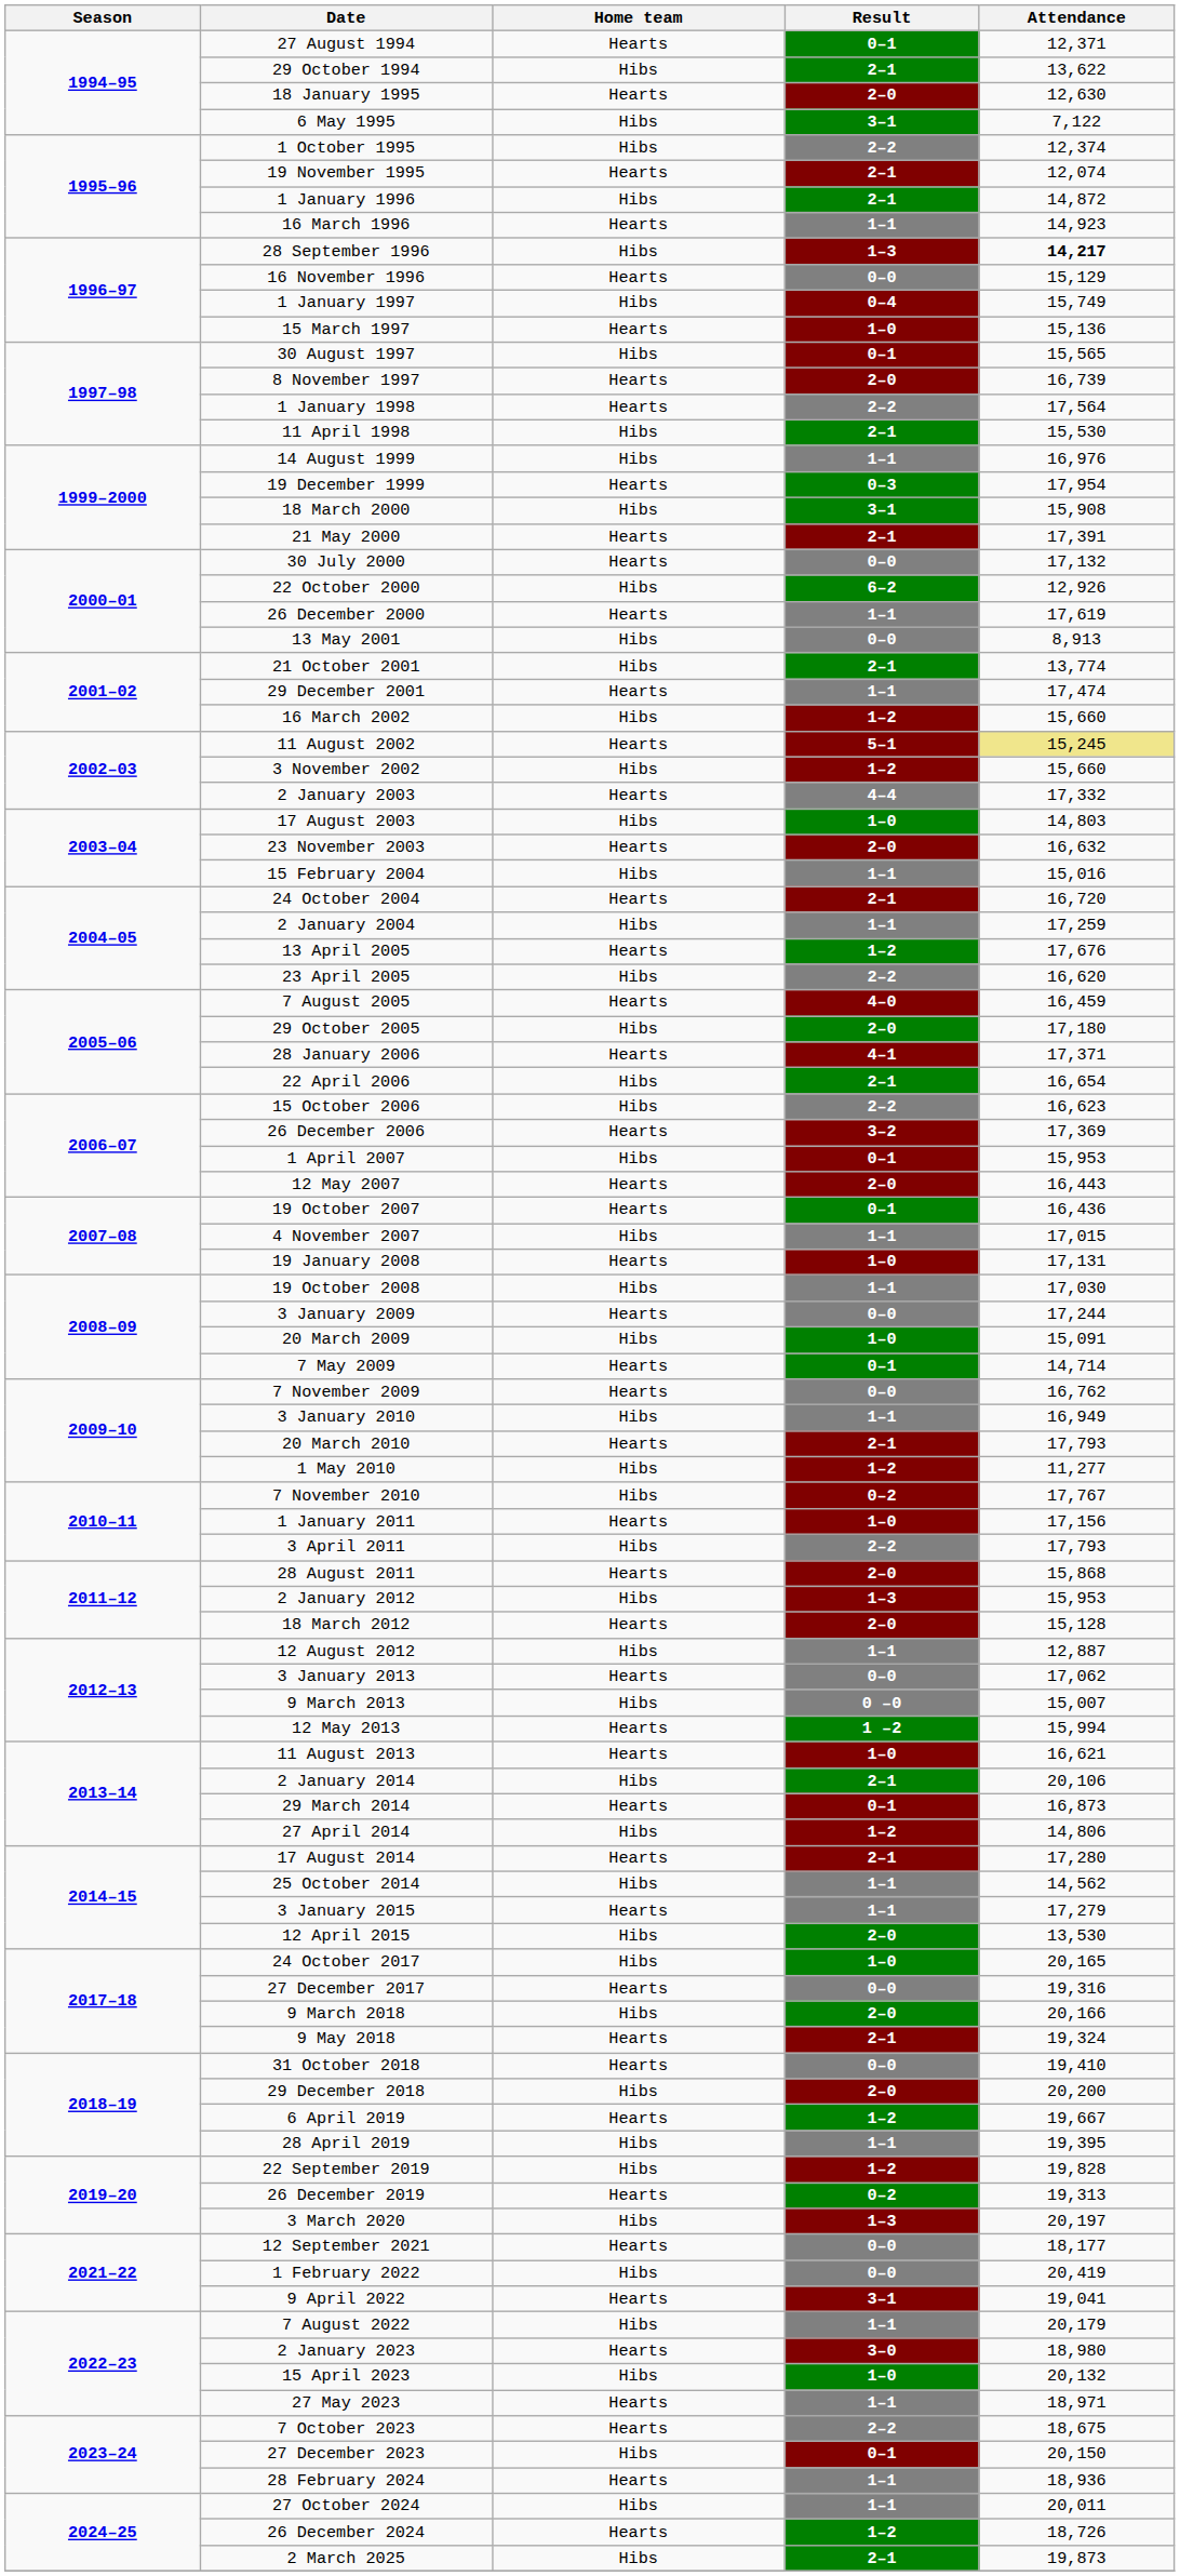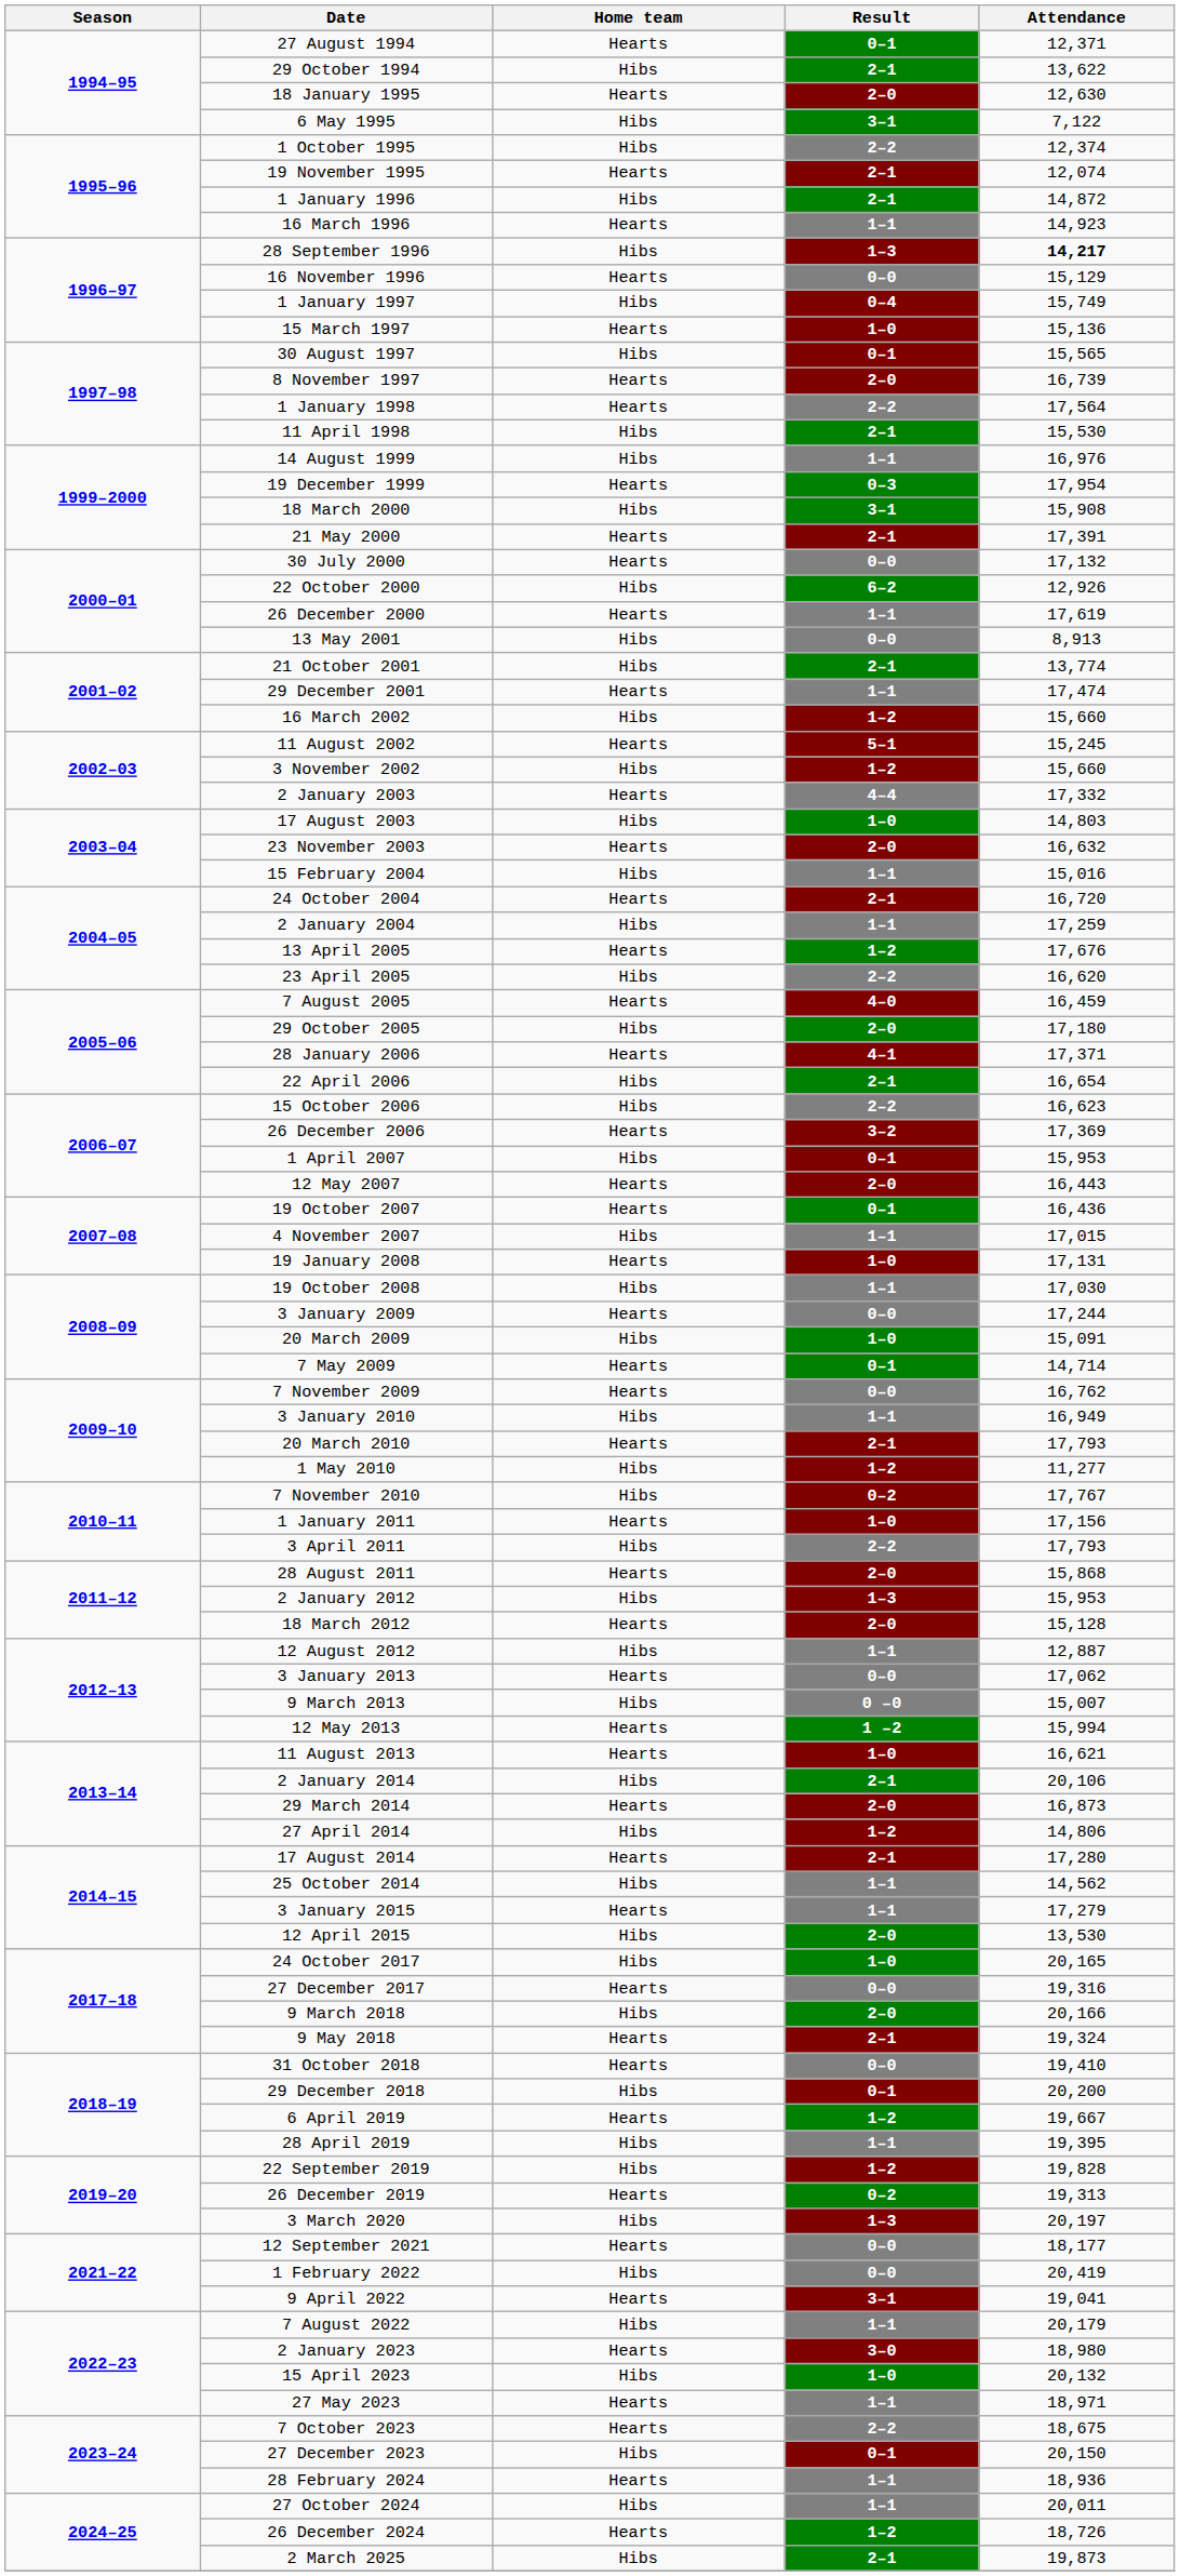11 August 2002 | Attendance: khaki background -> no background
29 March 2014 | Result: 0–1 -> 2–0
29 December 2018 | Result: 2–0 -> 0–1
